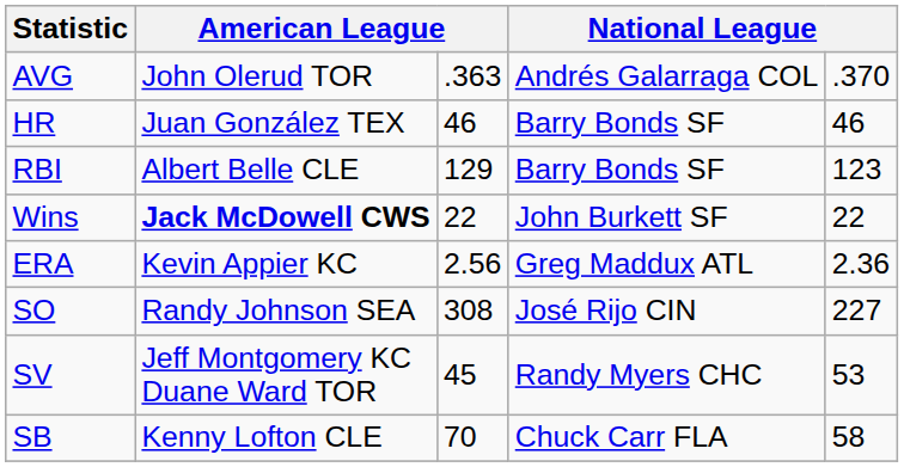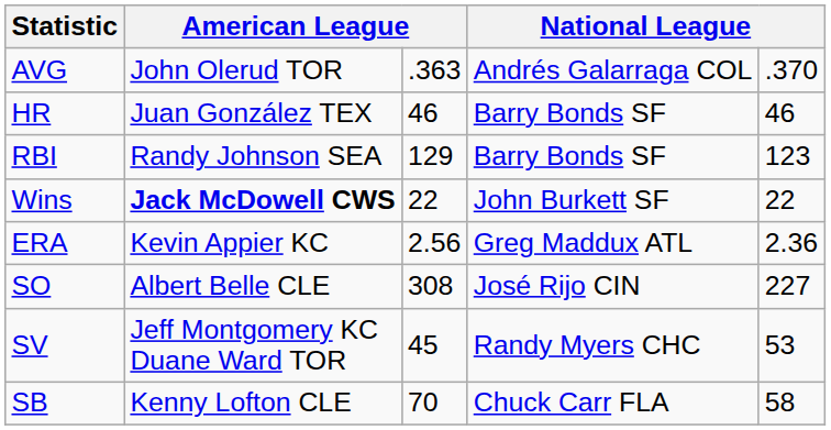RBI | column 2: Albert Belle CLE -> Randy Johnson SEA
SO | column 2: Randy Johnson SEA -> Albert Belle CLE
